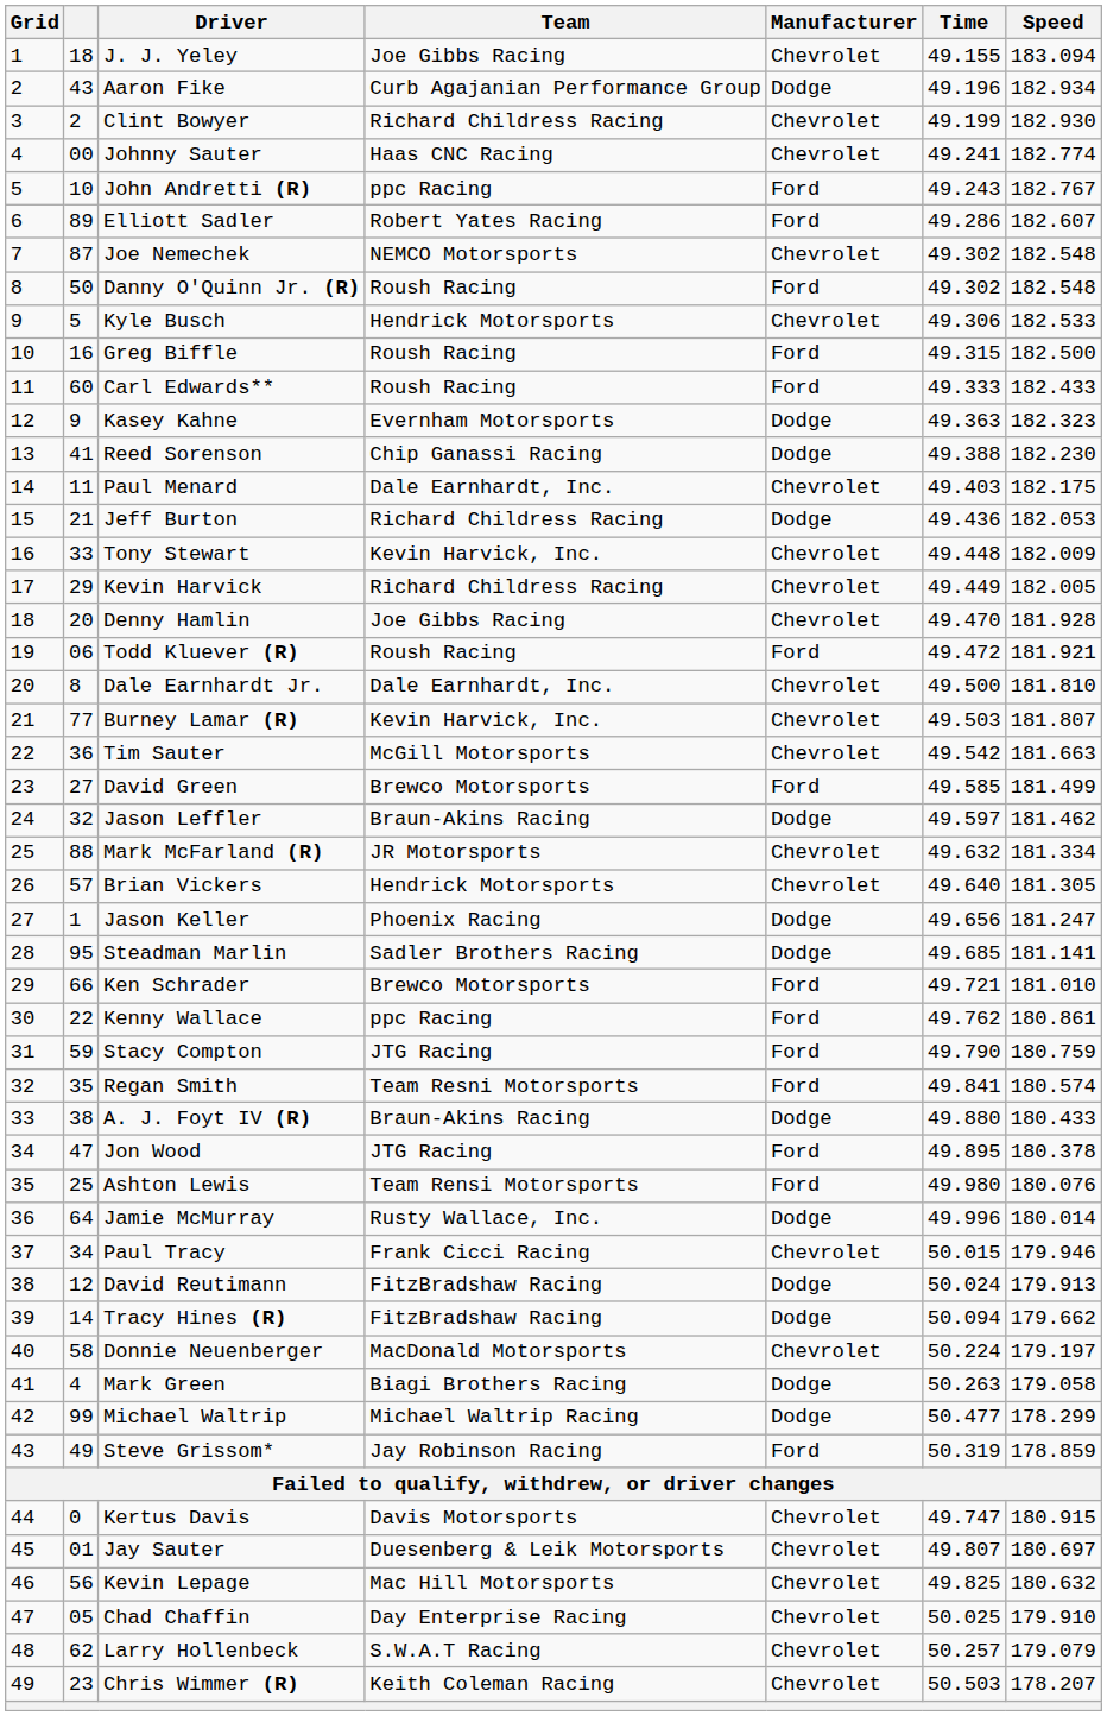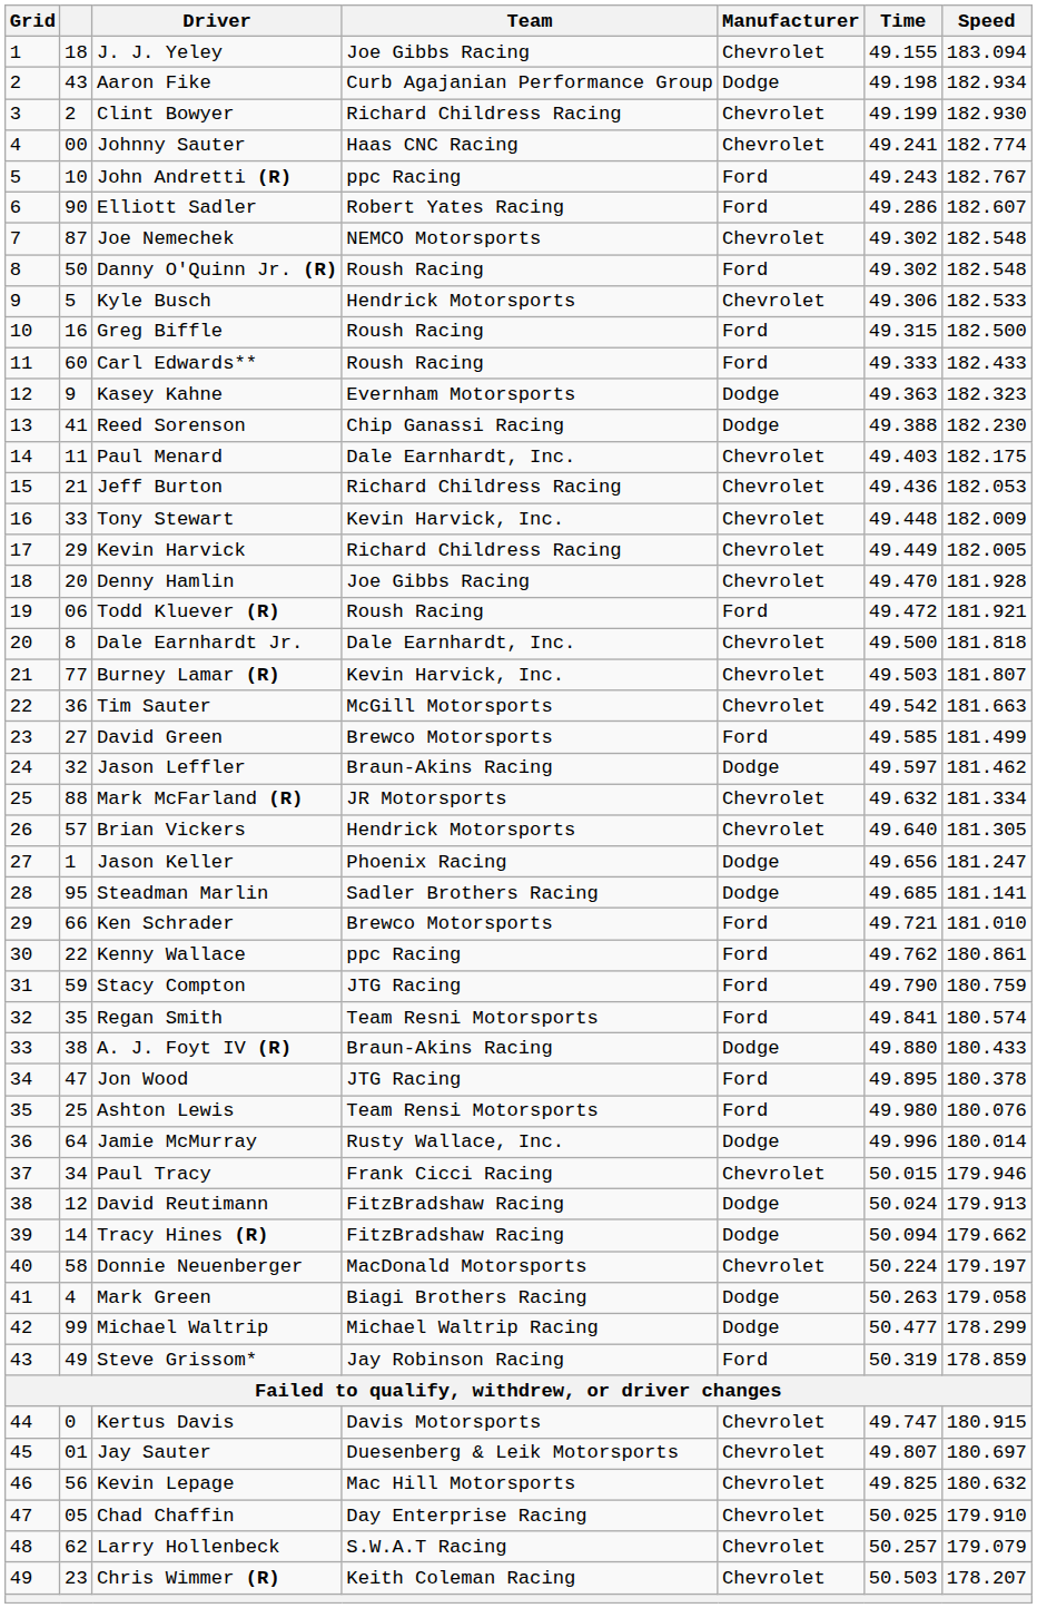Aaron Fike | Time: 49.196 -> 49.198
Elliott Sadler | column 2: 89 -> 90
Jeff Burton | Manufacturer: Dodge -> Chevrolet
Dale Earnhardt Jr. | Speed: 181.810 -> 181.818
